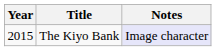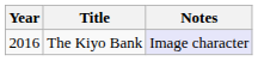The Kiyo Bank | Year: 2015 -> 2016
